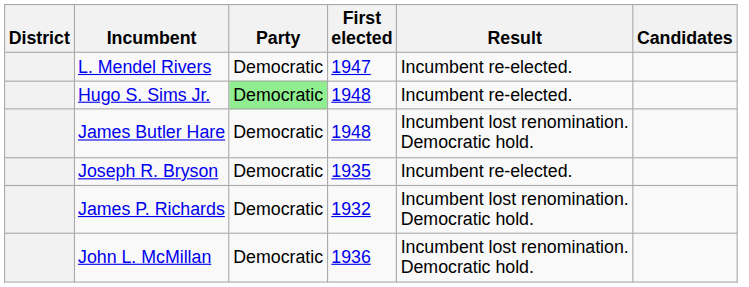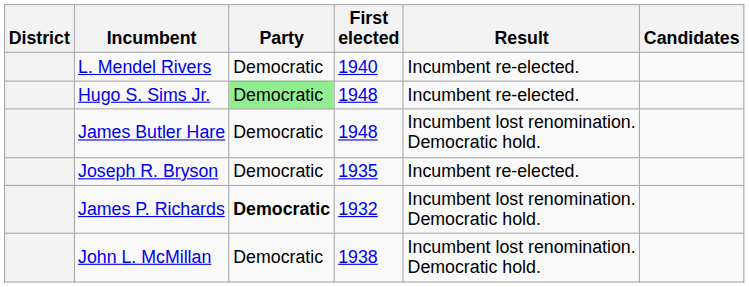L. Mendel Rivers | First elected: 1947 -> 1940
James P. Richards | Party: normal -> bold
John L. McMillan | First elected: 1936 -> 1938
